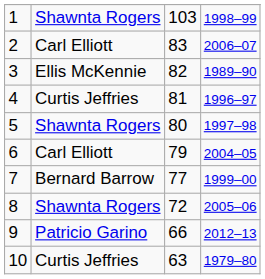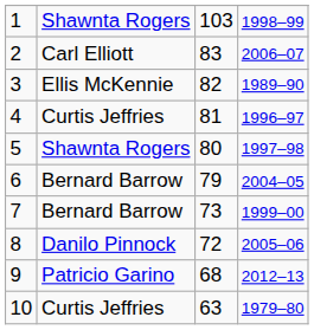6 | column 2: Carl Elliott -> Bernard Barrow
7 | column 3: 77 -> 73
8 | column 2: Shawnta Rogers -> Danilo Pinnock
9 | column 3: 66 -> 68
